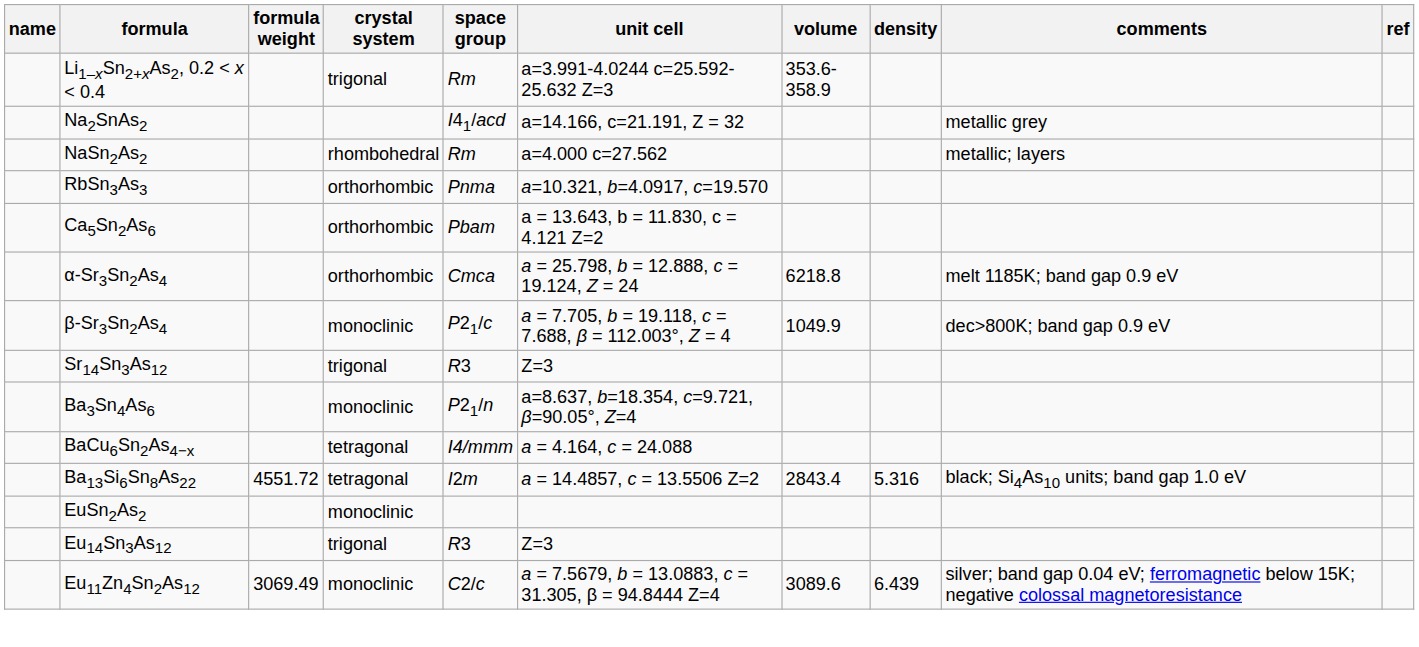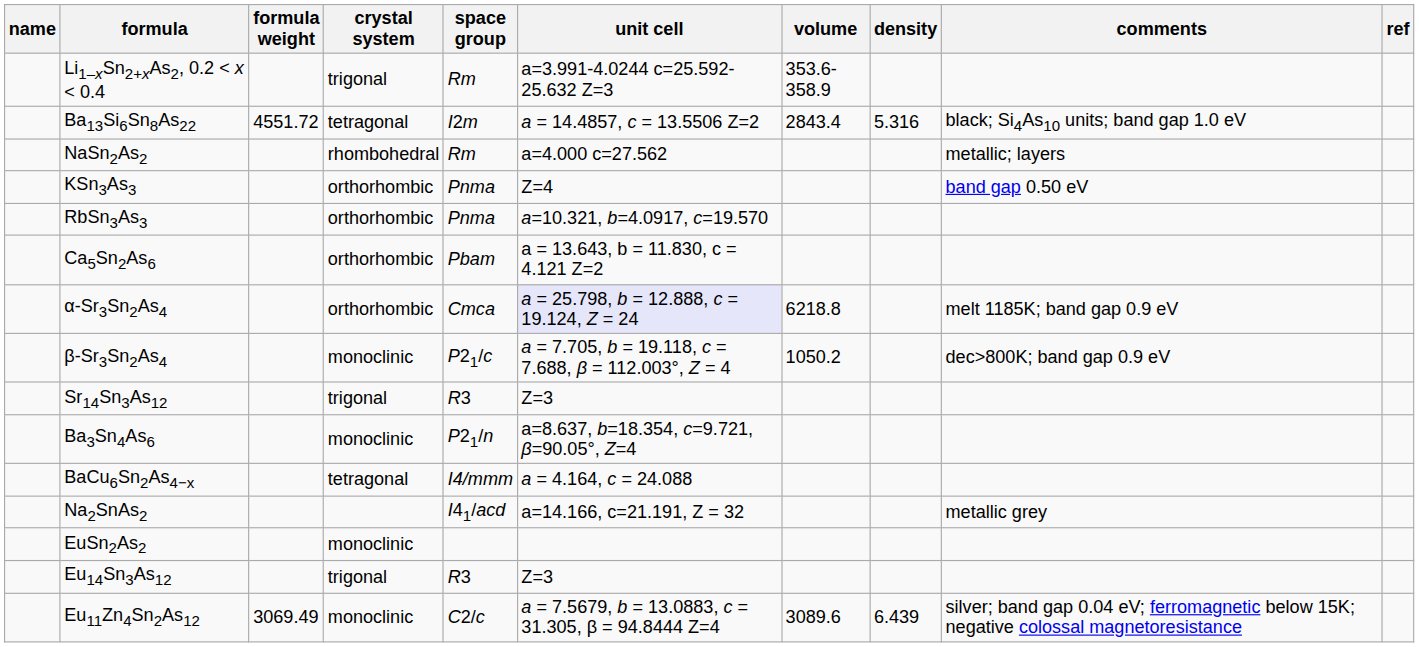rows swapped: Na2SnAs2 <-> Ba13Si6Sn8As22
+ row: KSn3As3 | orthorhombic | Pnma | Z=4 | band gap 0.50 eV
α-Sr3Sn2As4 | unit cell: no background -> lavender background
β-Sr3Sn2As4 | volume: 1049.9 -> 1050.2
